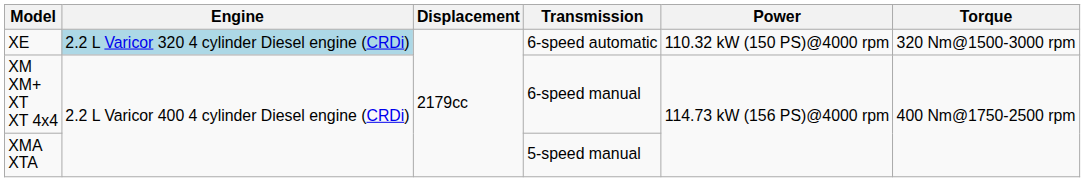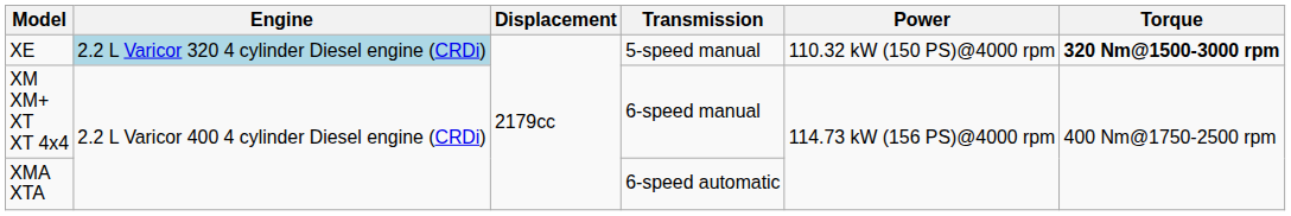XE | Transmission: 6-speed automatic -> 5-speed manual
XE | Torque: normal -> bold
XMA XTA | Transmission: 5-speed manual -> 6-speed automatic
